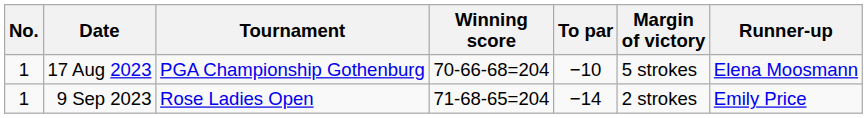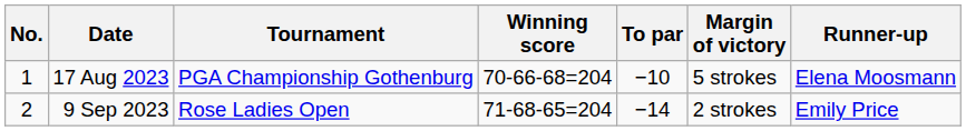9 Sep 2023 | No.: 1 -> 2
